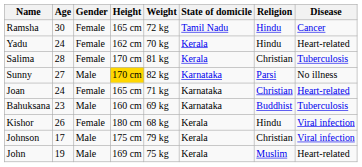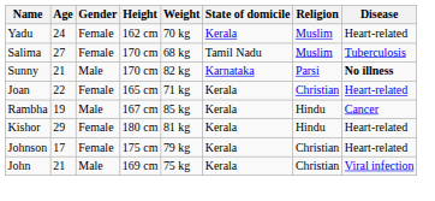- row: Ramsha | 30 | Female | 165 cm | 72 kg | Tamil Nadu | Hindu | Cancer
Yadu | Religion: Hindu -> Muslim
Salima | Age: 28 -> 27
Salima | Weight: 81 kg -> 68 kg
Salima | State of domicile: Kerala -> Tamil Nadu
Salima | Religion: Christian -> Muslim
Sunny | Age: 27 -> 21
Sunny | Height: gold background -> no background
Sunny | Disease: normal -> bold
Joan | Age: 24 -> 22
Joan | State of domicile: Karnataka -> Kerala
- row: Bahuksana | 23 | Male | 160 cm | 69 kg | Karnataka | Buddhist | Tuberculosis
+ row: Rambha | 19 | Male | 167 cm | 85 kg | Kerala | Hindu | Cancer
Kishor | Age: 26 -> 29
Kishor | Weight: 68 kg -> 81 kg
Kishor | Disease: Viral infection -> Heart-related
Johnson | Gender: Male -> Female
Johnson | Disease: Viral infection -> Heart-related
John | Age: 19 -> 21
John | Religion: Muslim -> Christian
John | Disease: Heart-related -> Viral infection
